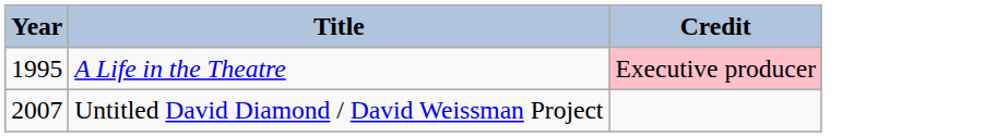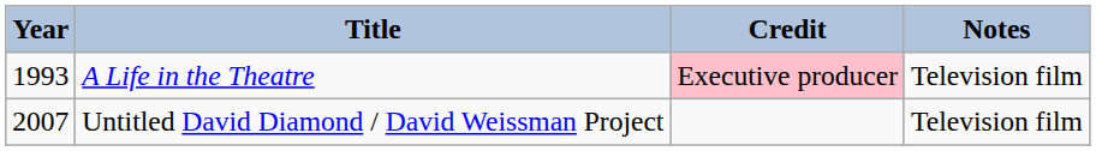+ column: Notes | Television film | Television film
A Life in the Theatre | Year: 1995 -> 1993
